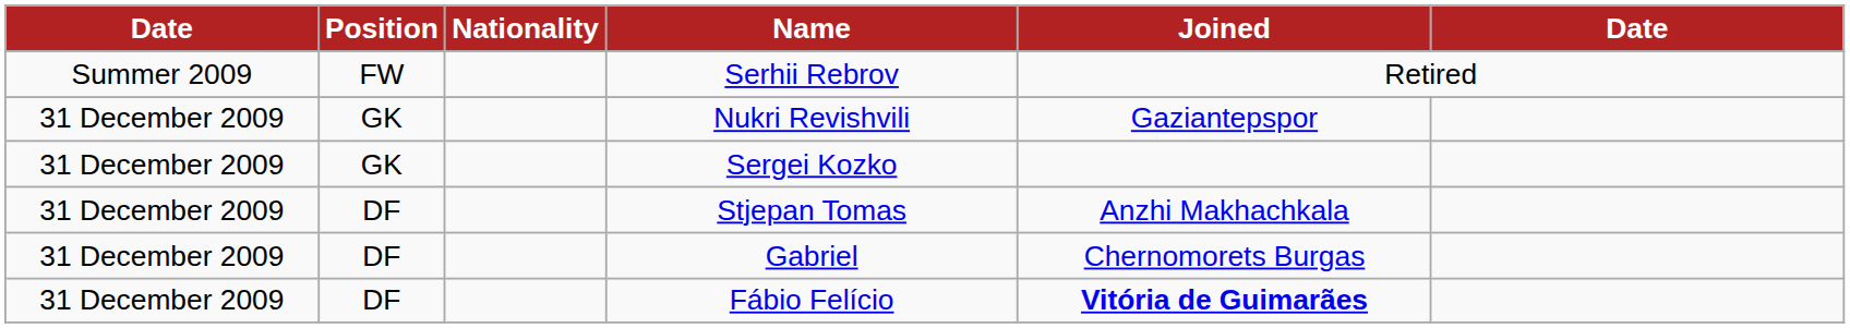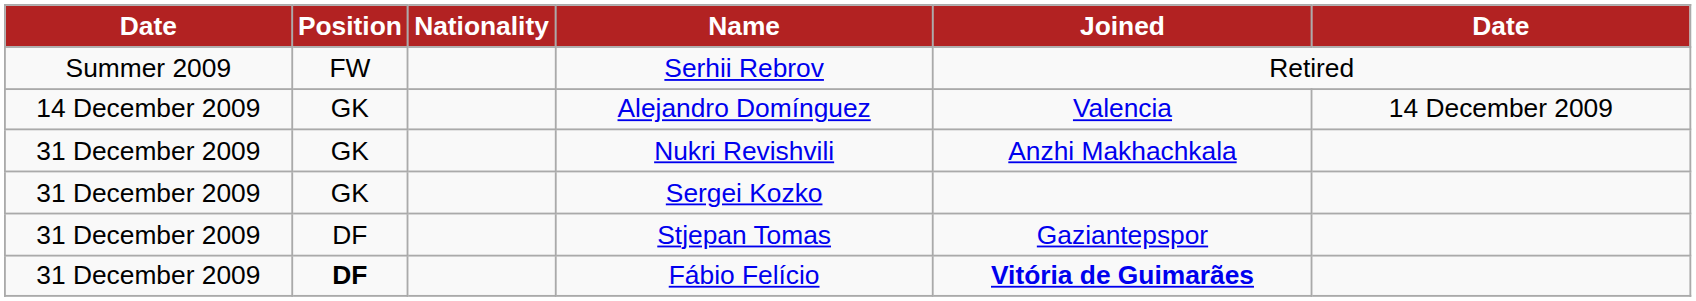+ row: 14 December 2009 | GK | Alejandro Domínguez | Valencia | 14 December 2009
Nukri Revishvili | Joined: Gaziantepspor -> Anzhi Makhachkala
Stjepan Tomas | Joined: Anzhi Makhachkala -> Gaziantepspor
- row: 31 December 2009 | DF | Gabriel | Chernomorets Burgas
Fábio Felício | Position: normal -> bold
